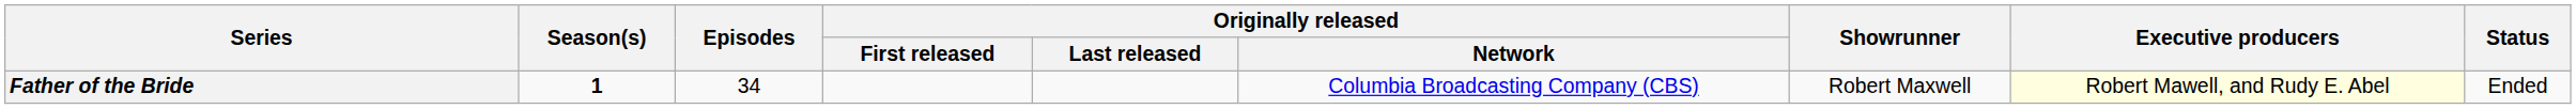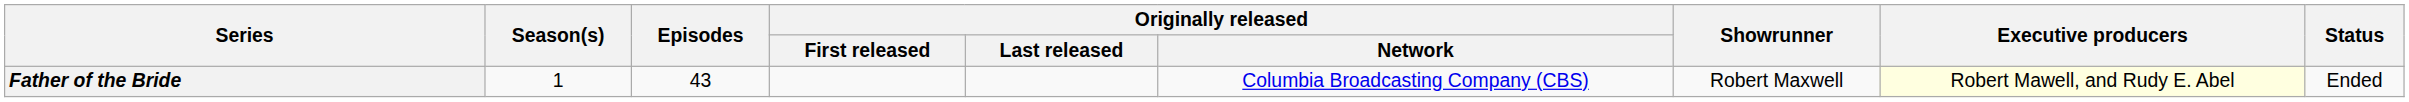Father of the Bride | Season(s): bold -> normal
Father of the Bride | Episodes: 34 -> 43
